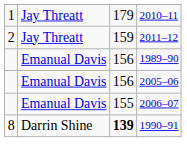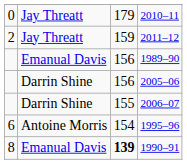2010–11 | column 1: 1 -> 0
2005–06 | column 2: Emanual Davis -> Darrin Shine
2006–07 | column 2: Emanual Davis -> Darrin Shine
+ row: 6 | Antoine Morris | 154 | 1995–96
1990–91 | column 2: Darrin Shine -> Emanual Davis
